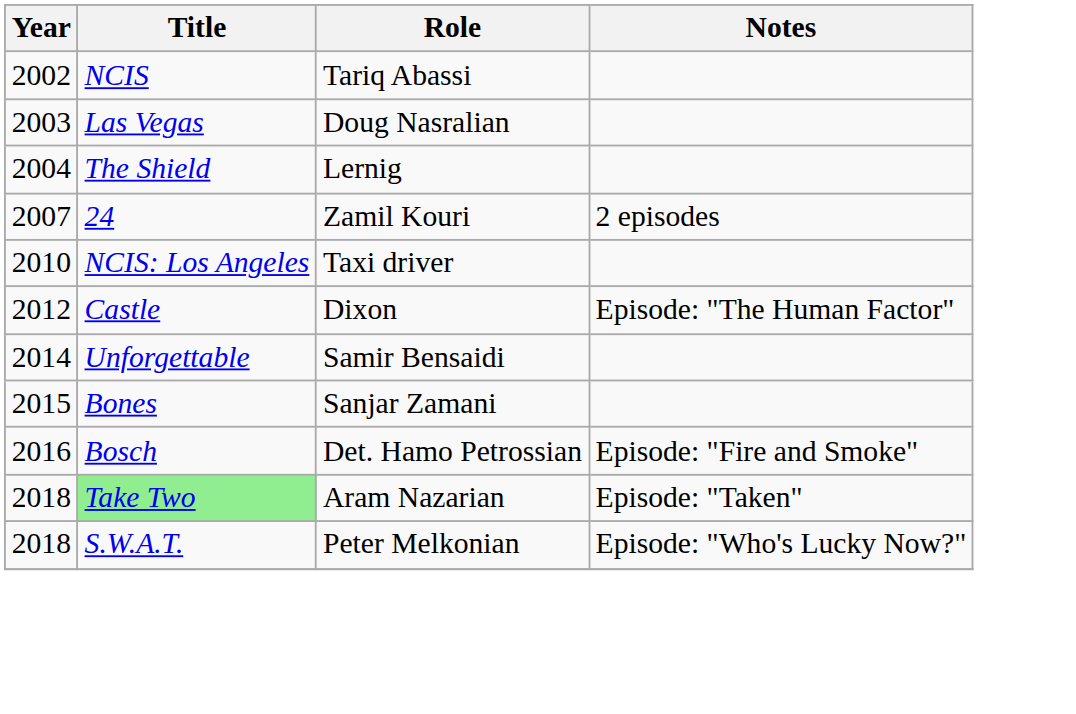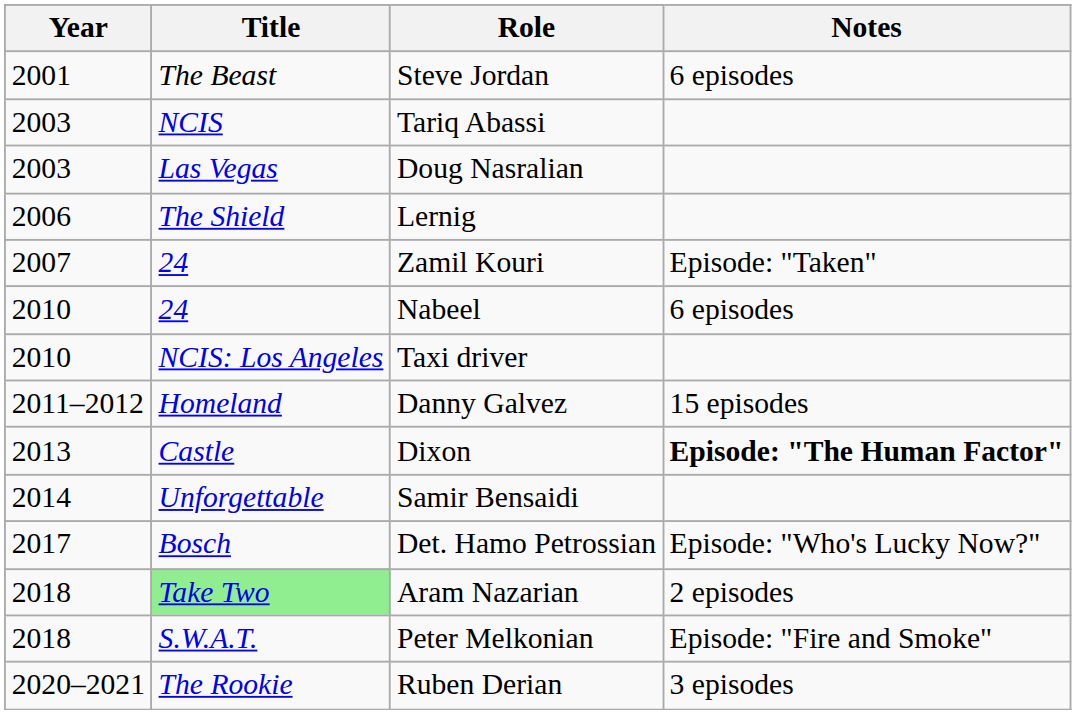+ row: 2001 | The Beast | Steve Jordan | 6 episodes
Tariq Abassi | Year: 2002 -> 2003
Lernig | Year: 2004 -> 2006
Zamil Kouri | Notes: 2 episodes -> Episode: "Taken"
+ row: 2010 | 24 | Nabeel | 6 episodes
+ row: 2011–2012 | Homeland | Danny Galvez | 15 episodes
Dixon | Year: 2012 -> 2013
Dixon | Notes: normal -> bold
- row: 2015 | Bones | Sanjar Zamani
Det. Hamo Petrossian | Year: 2016 -> 2017
Det. Hamo Petrossian | Notes: Episode: "Fire and Smoke" -> Episode: "Who's Lucky Now?"
Aram Nazarian | Notes: Episode: "Taken" -> 2 episodes
Peter Melkonian | Notes: Episode: "Who's Lucky Now?" -> Episode: "Fire and Smoke"
+ row: 2020–2021 | The Rookie | Ruben Derian | 3 episodes
